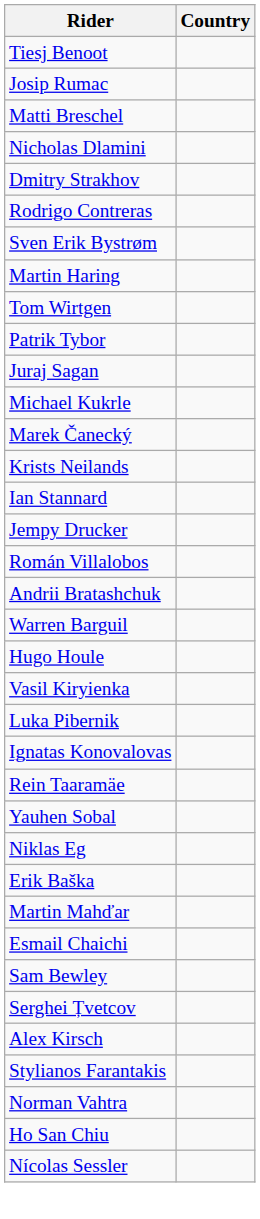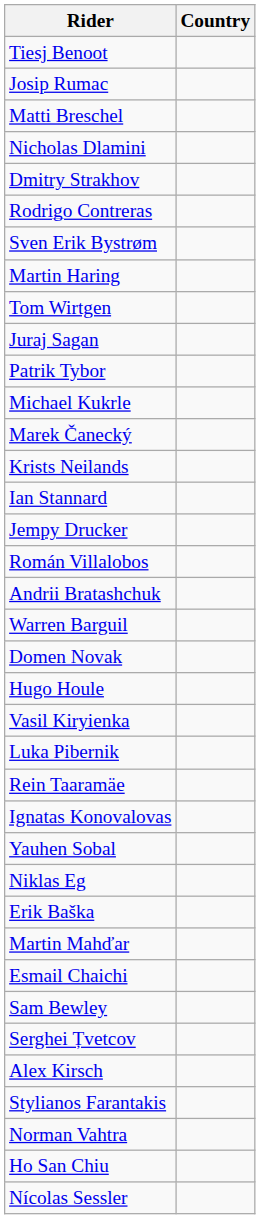rows swapped: Juraj Sagan <-> Patrik Tybor
+ row: Domen Novak
rows swapped: Rein Taaramäe <-> Ignatas Konovalovas
